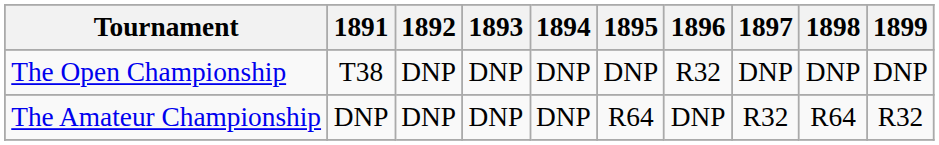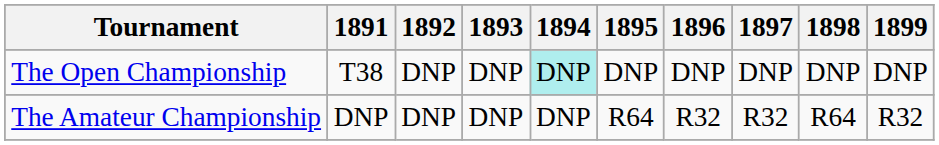The Open Championship | 1894: no background -> paleturquoise background
The Open Championship | 1896: R32 -> DNP
The Amateur Championship | 1896: DNP -> R32
